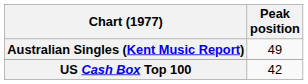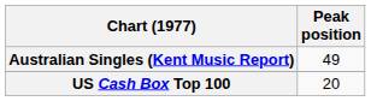US Cash Box Top 100 | Peak position: 42 -> 20
